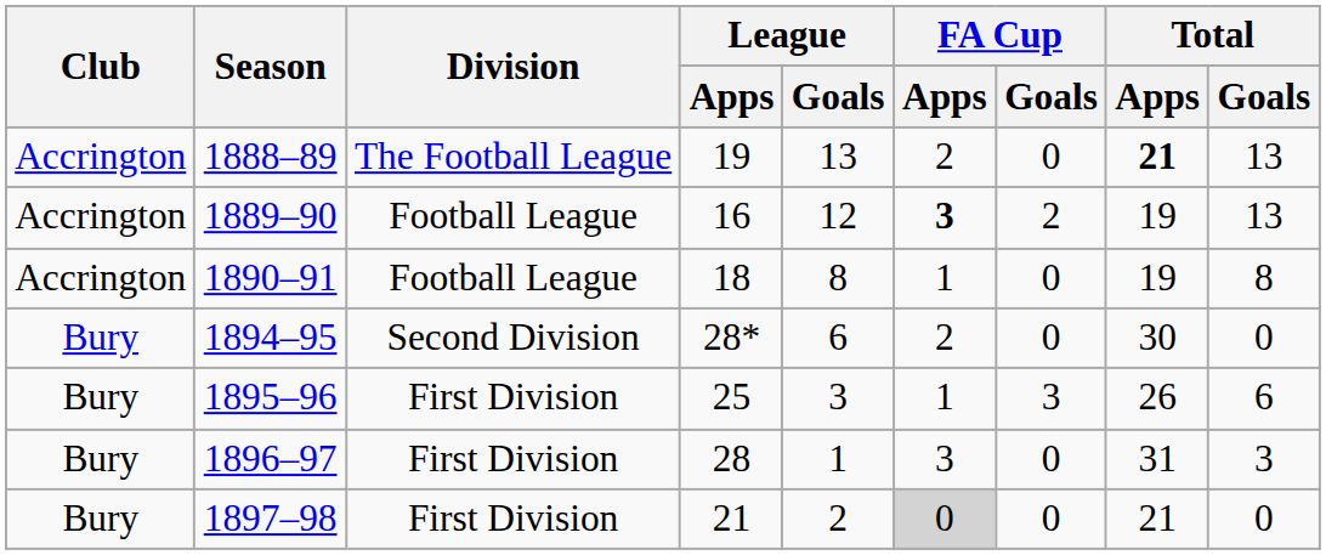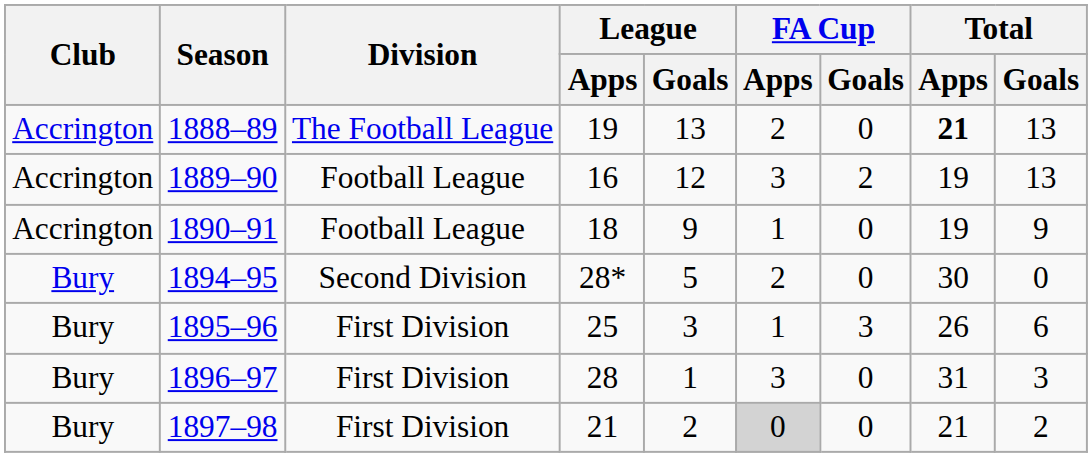1889–90 | FA Cup / Apps: bold -> normal
1890–91 | League / Goals: 8 -> 9
1890–91 | Total / Goals: 8 -> 9
1894–95 | League / Goals: 6 -> 5
1897–98 | Total / Goals: 0 -> 2
